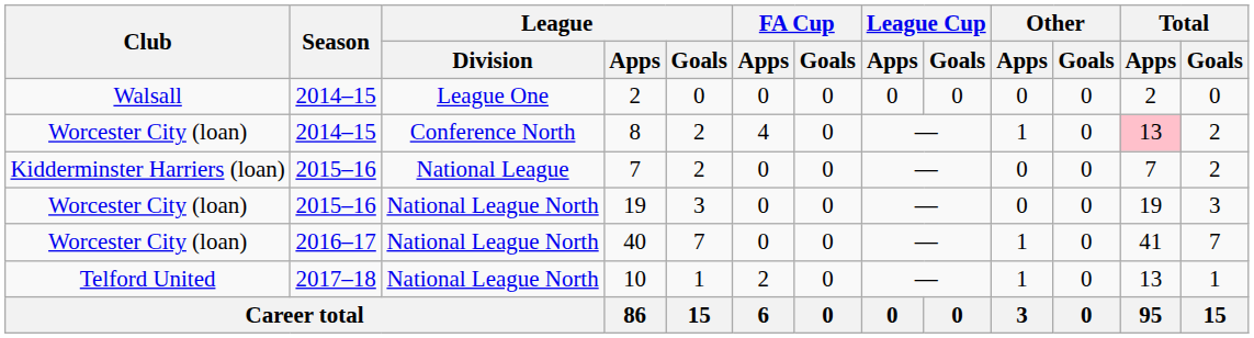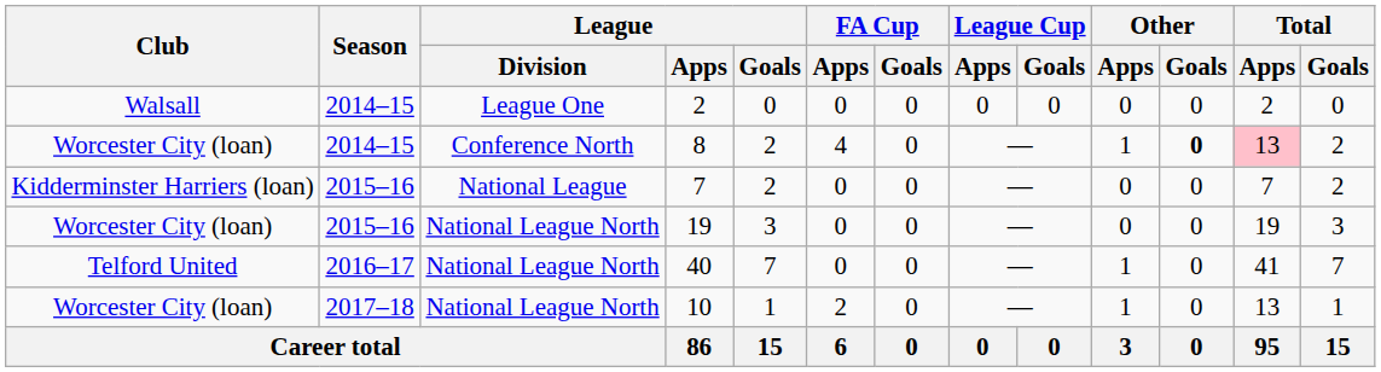8 | Other / Goals: normal -> bold
40 | Club: Worcester City (loan) -> Telford United
10 | Club: Telford United -> Worcester City (loan)
